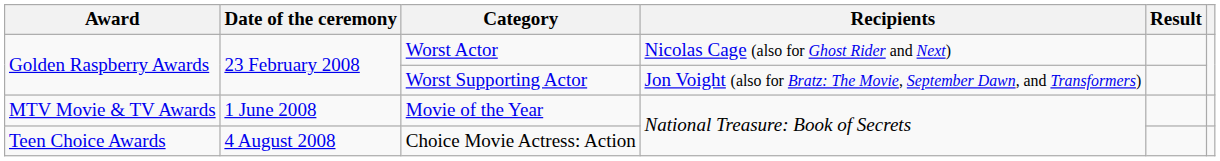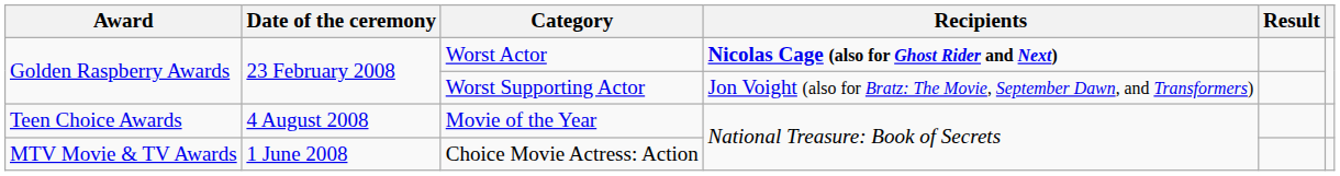Worst Actor | Recipients: normal -> bold
Movie of the Year | Award: MTV Movie & TV Awards -> Teen Choice Awards
Movie of the Year | Date of the ceremony: 1 June 2008 -> 4 August 2008
Choice Movie Actress: Action | Award: Teen Choice Awards -> MTV Movie & TV Awards
Choice Movie Actress: Action | Date of the ceremony: 4 August 2008 -> 1 June 2008
